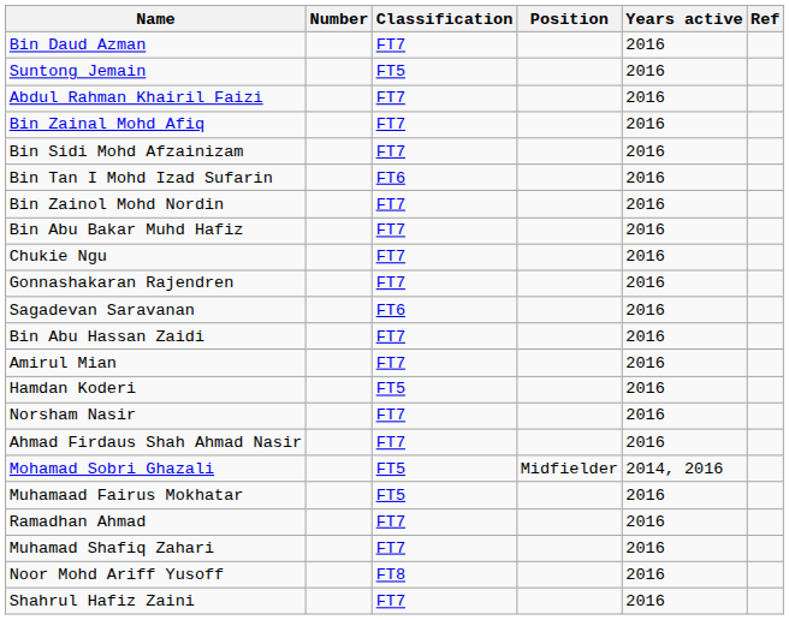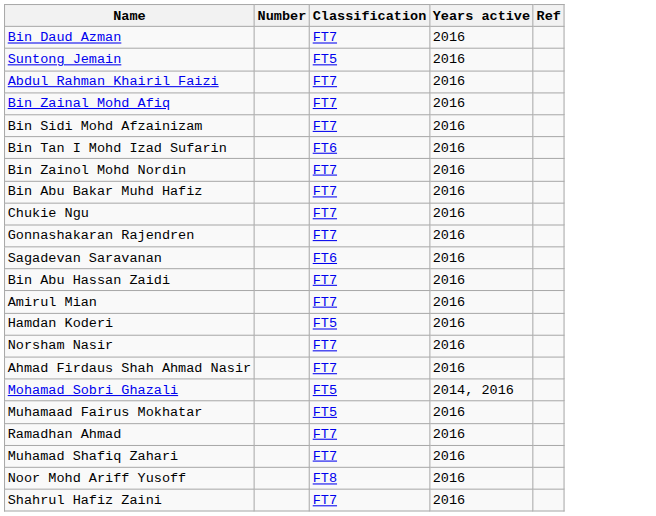- column: Position | Midfielder
